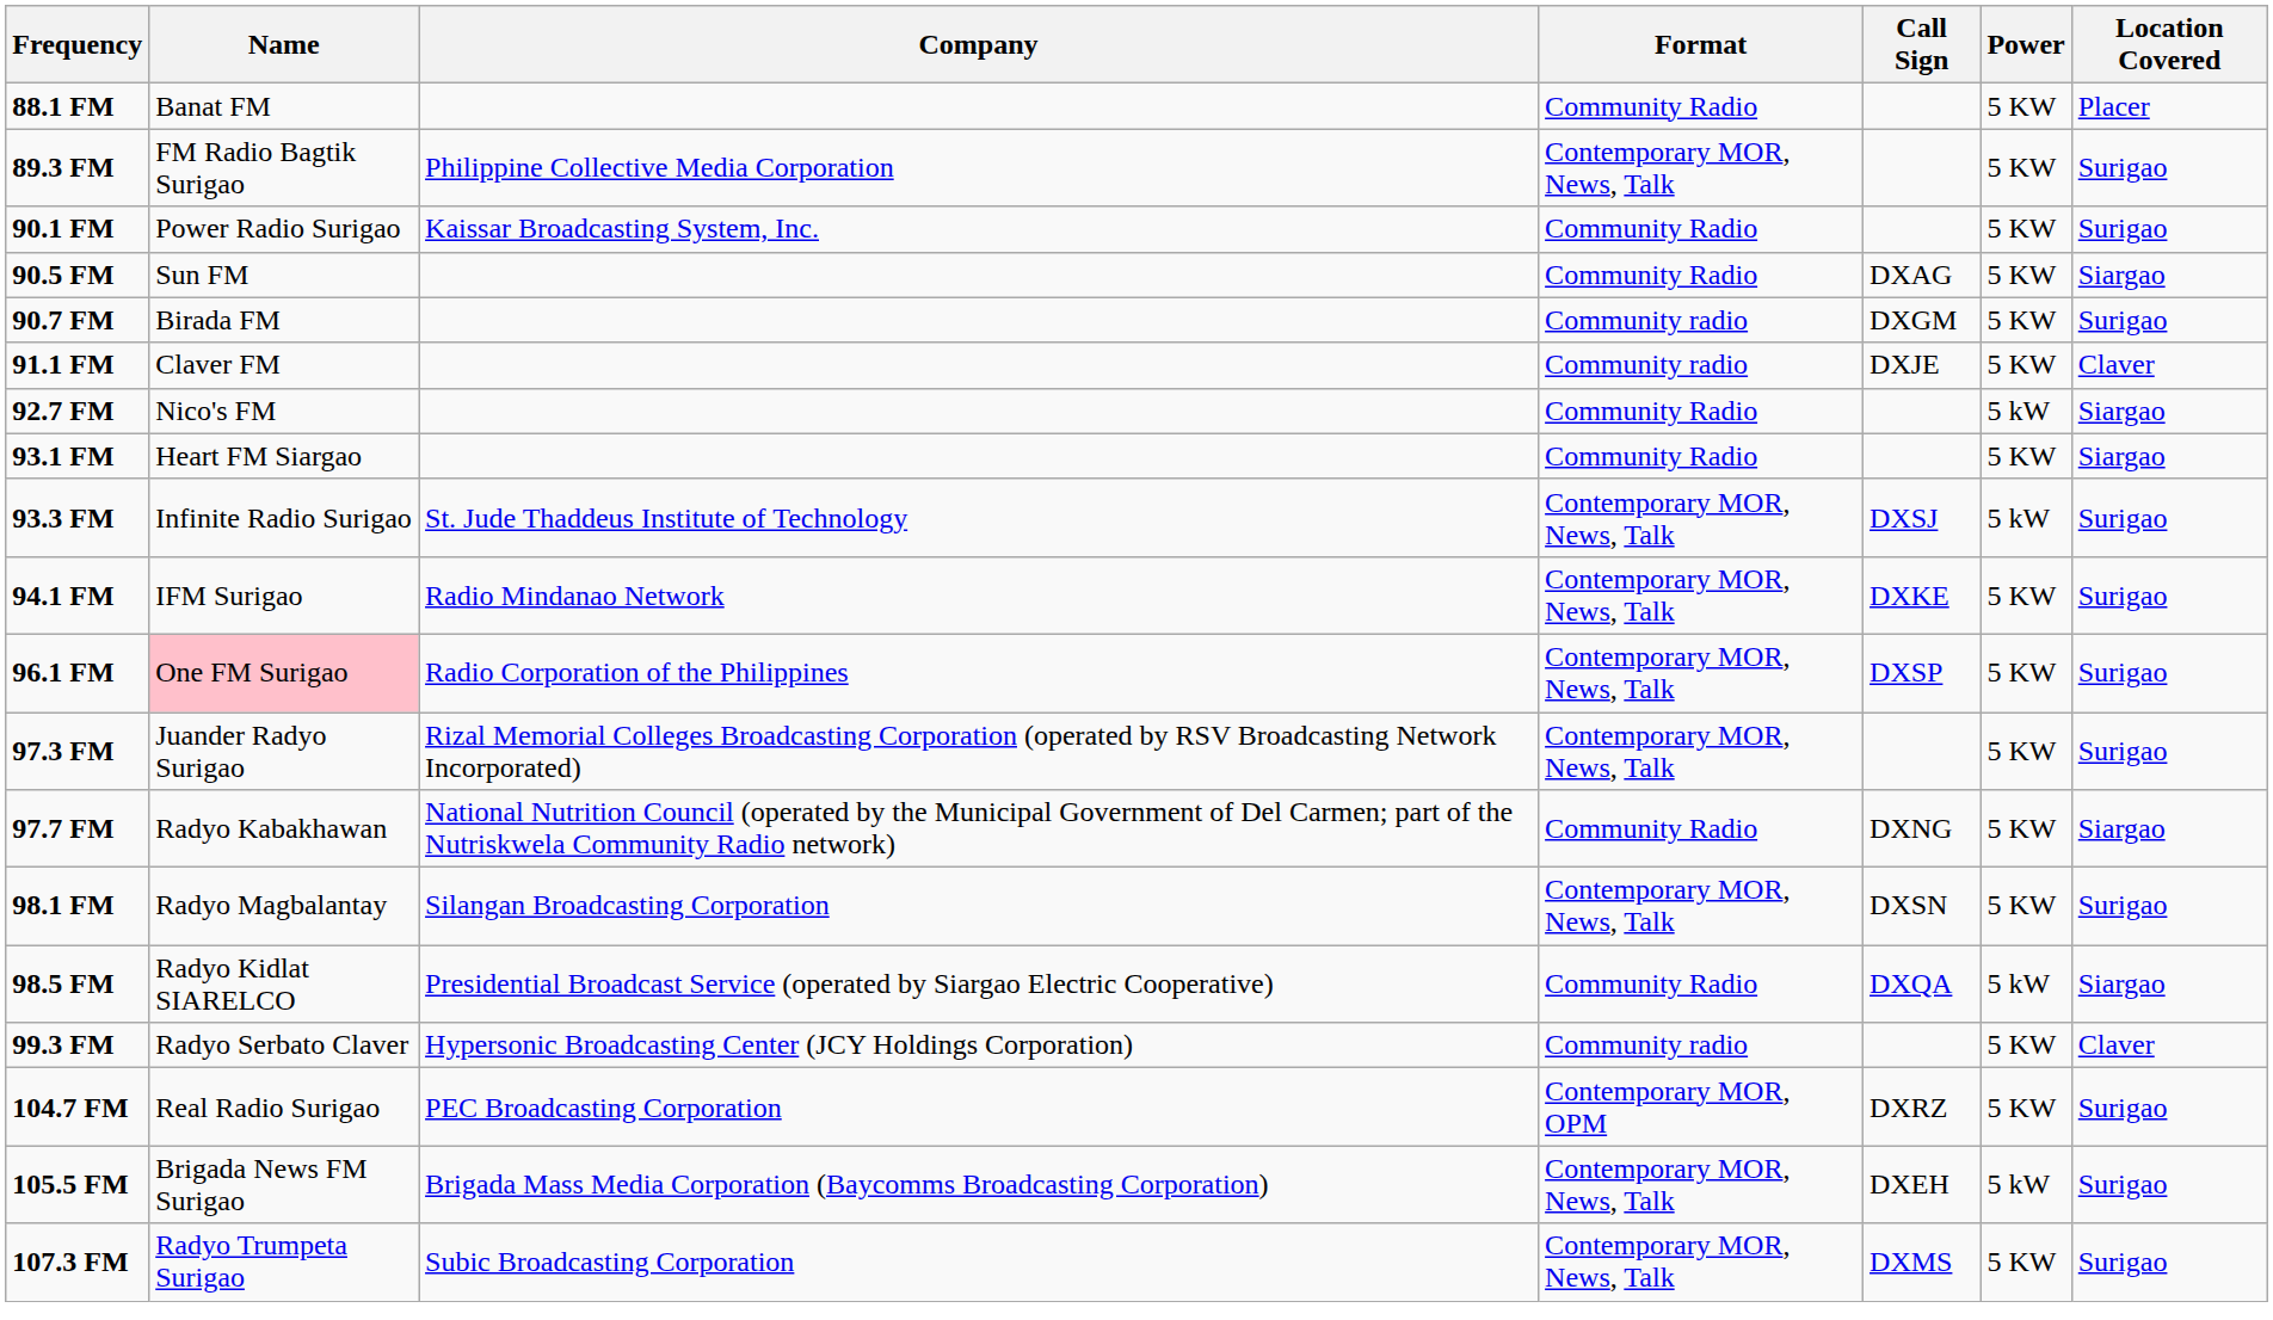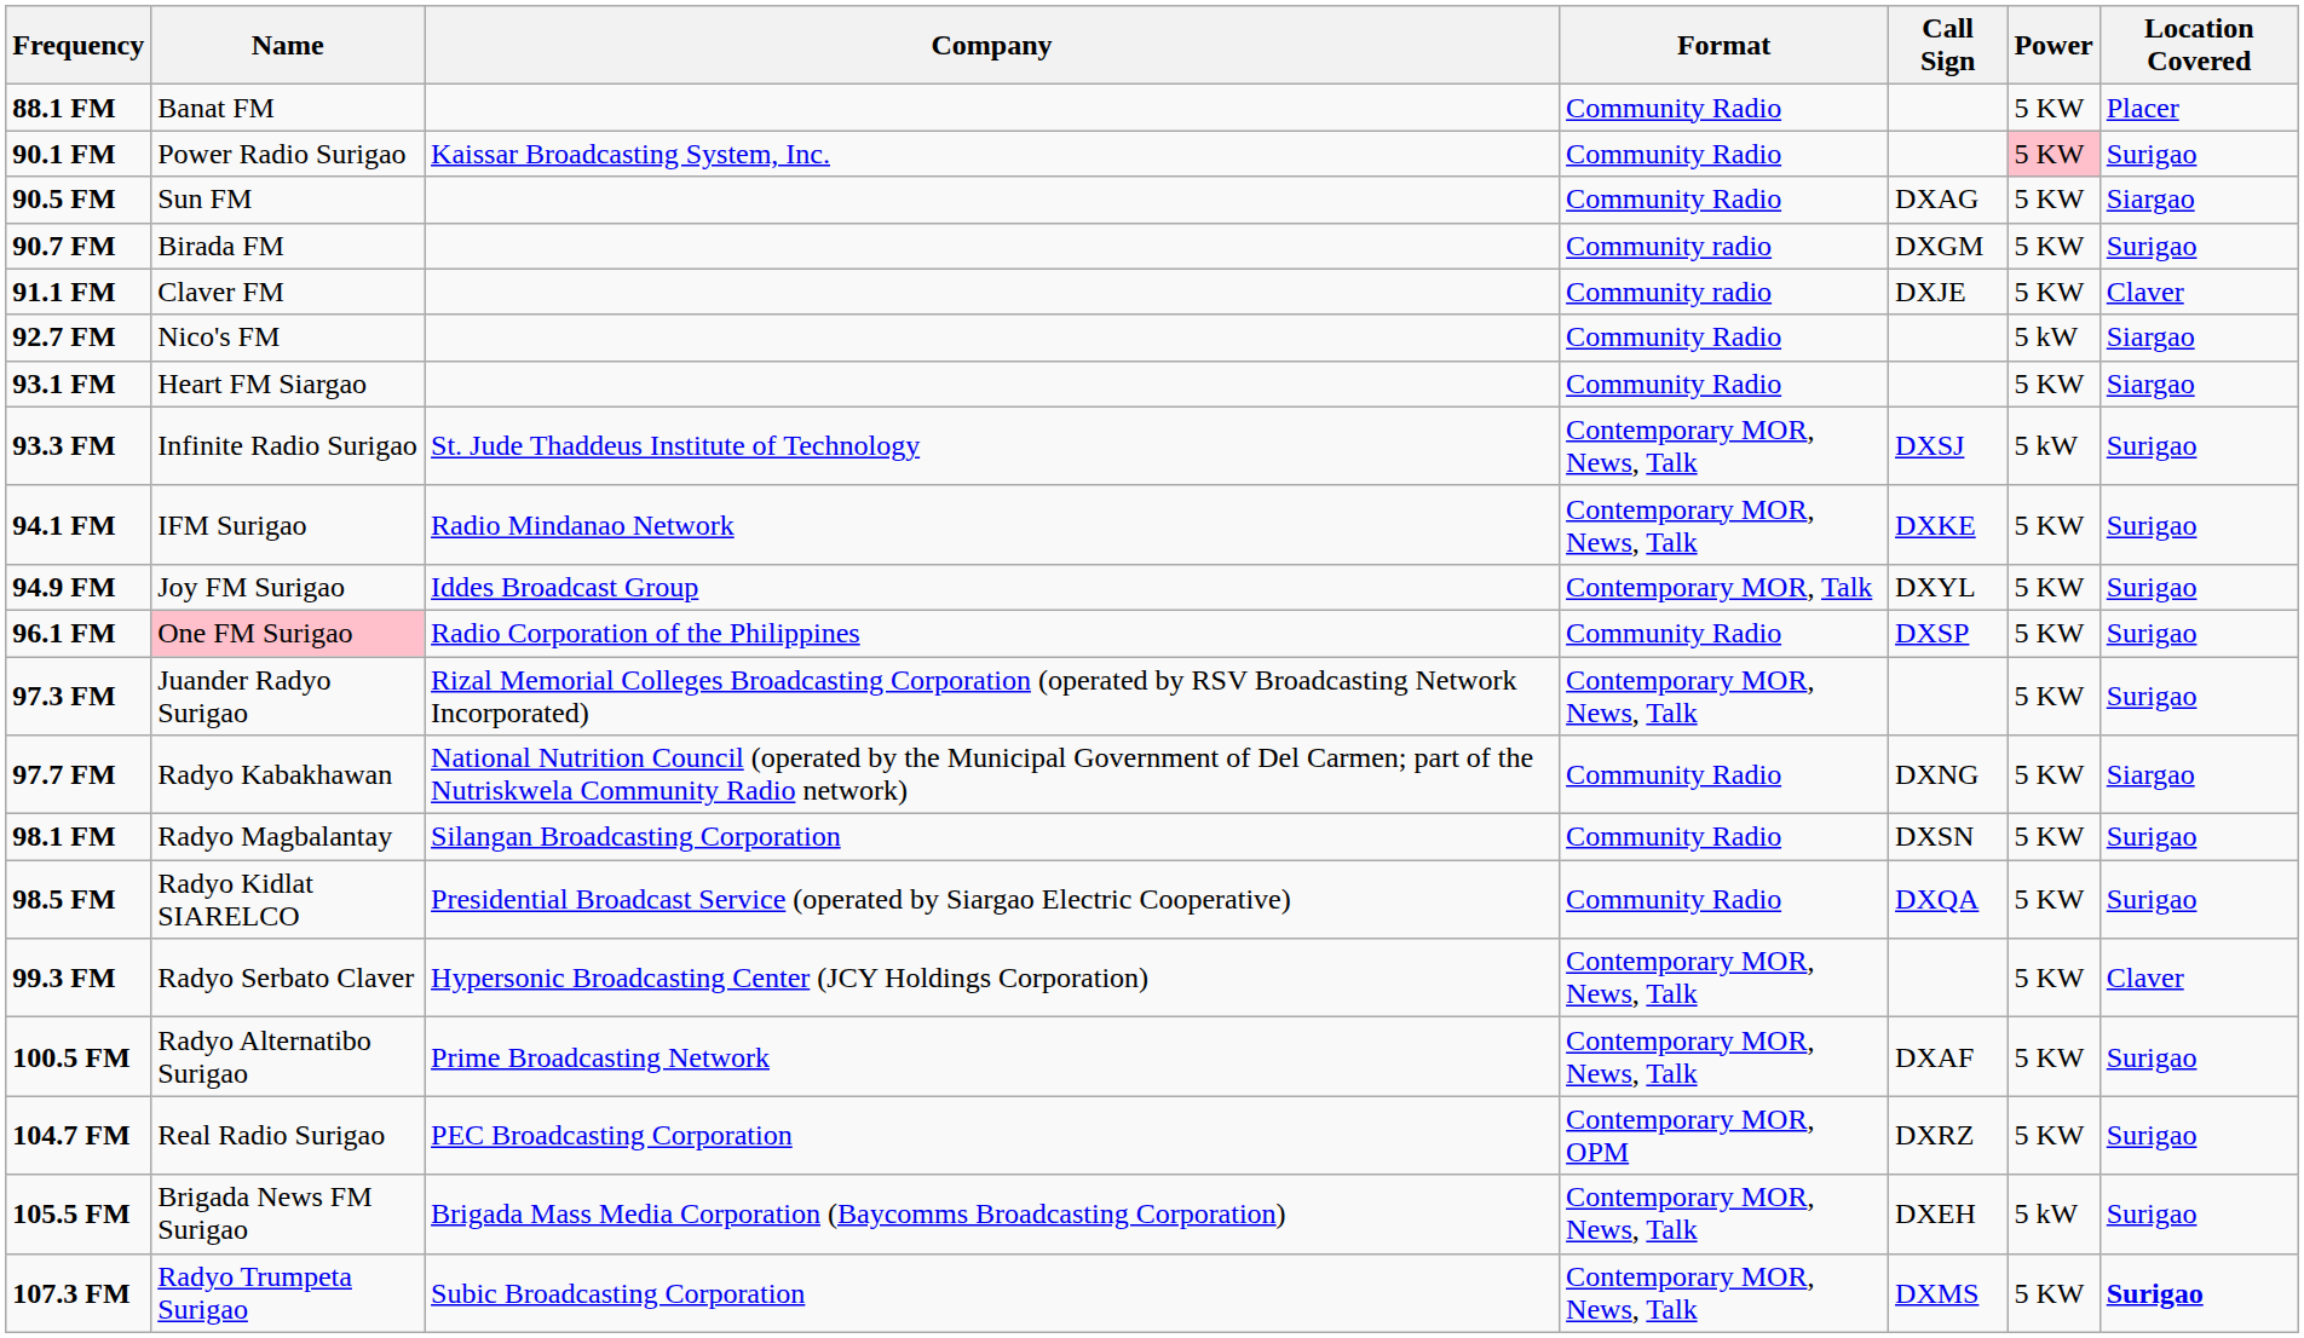- row: 89.3 FM | FM Radio Bagtik Surigao | Philippine Collective Media Corporation | Contemporary MOR, News, Talk | 5 KW | Surigao
90.1 FM | Power: no background -> pink background
+ row: 94.9 FM | Joy FM Surigao | Iddes Broadcast Group | Contemporary MOR, Talk | DXYL | 5 KW | Surigao
96.1 FM | Format: Contemporary MOR, News, Talk -> Community Radio
98.1 FM | Format: Contemporary MOR, News, Talk -> Community Radio
98.5 FM | Power: 5 kW -> 5 KW
98.5 FM | Location Covered: Siargao -> Surigao
99.3 FM | Format: Community radio -> Contemporary MOR, News, Talk
+ row: 100.5 FM | Radyo Alternatibo Surigao | Prime Broadcasting Network | Contemporary MOR, News, Talk | DXAF | 5 KW | Surigao
107.3 FM | Location Covered: normal -> bold
